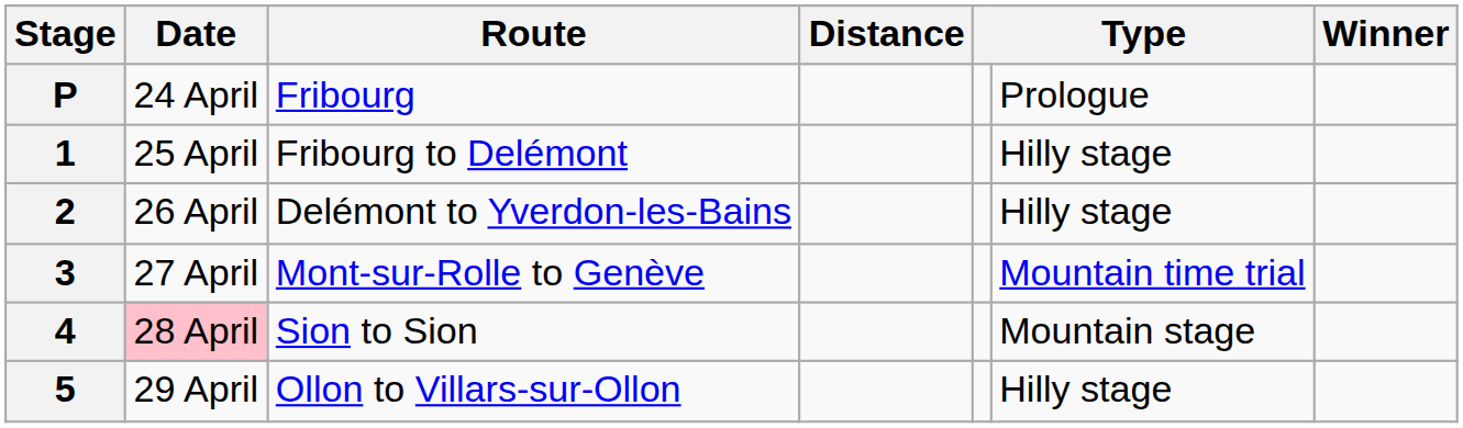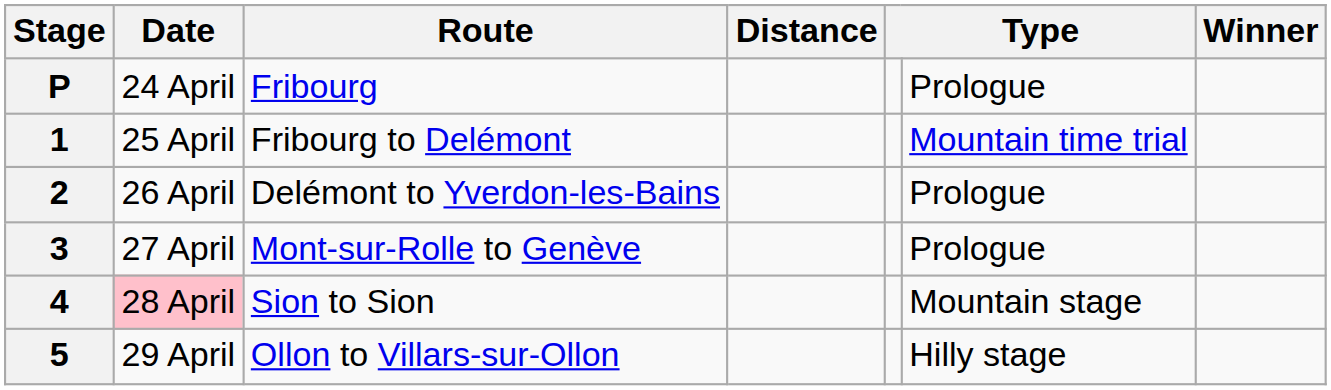1 | column 6: Hilly stage -> Mountain time trial
2 | column 6: Hilly stage -> Prologue
3 | column 6: Mountain time trial -> Prologue
